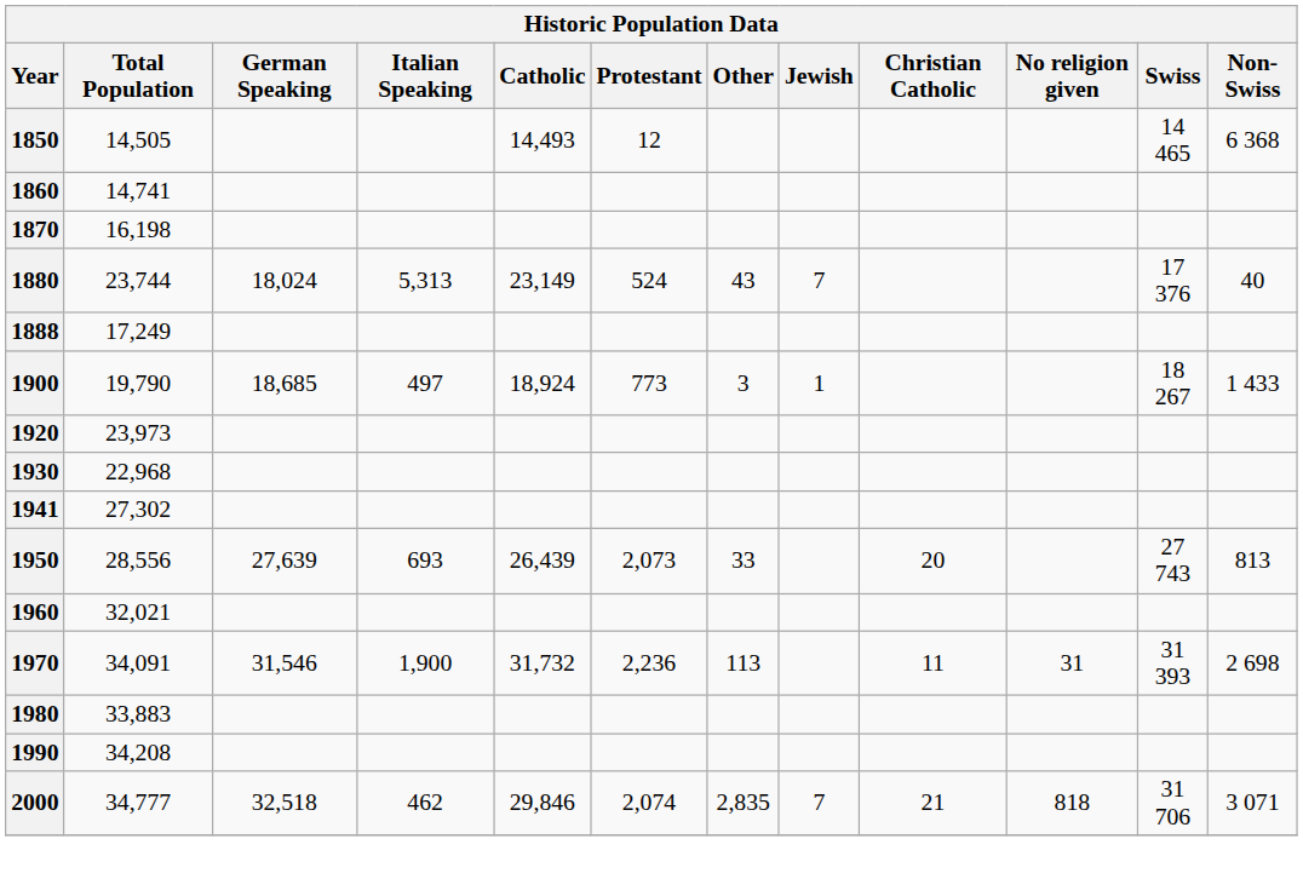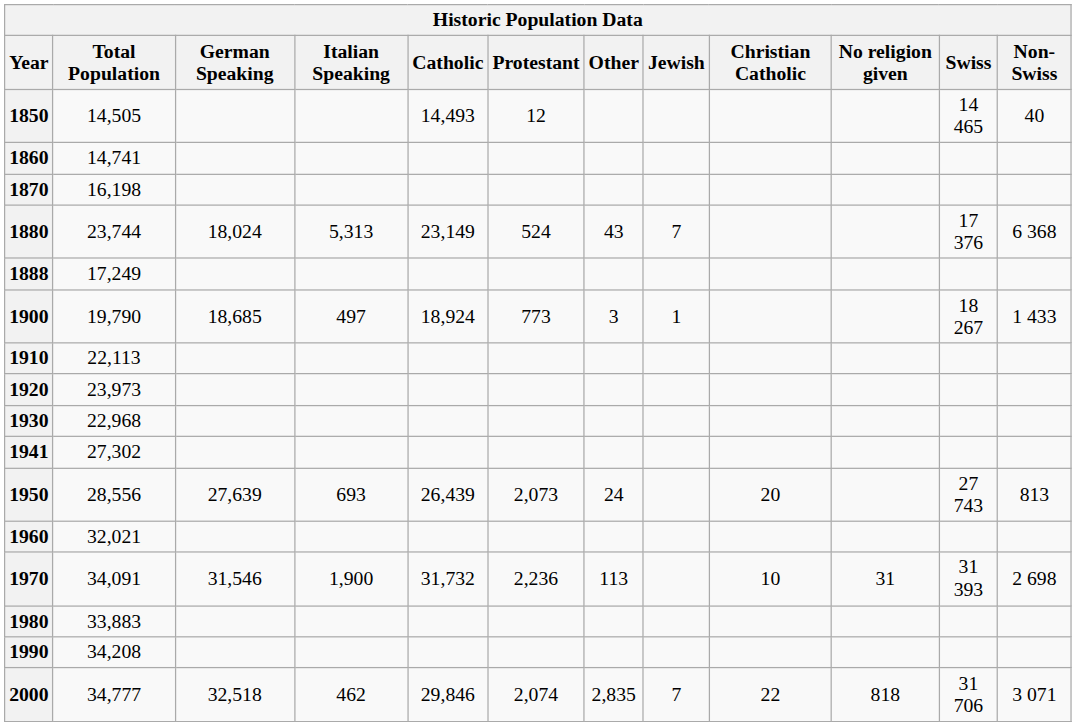1850 | Non-Swiss: 6 368 -> 40
1880 | Non-Swiss: 40 -> 6 368
+ row: 1910 | 22,113
1950 | Other: 33 -> 24
1970 | Christian Catholic: 11 -> 10
2000 | Christian Catholic: 21 -> 22
